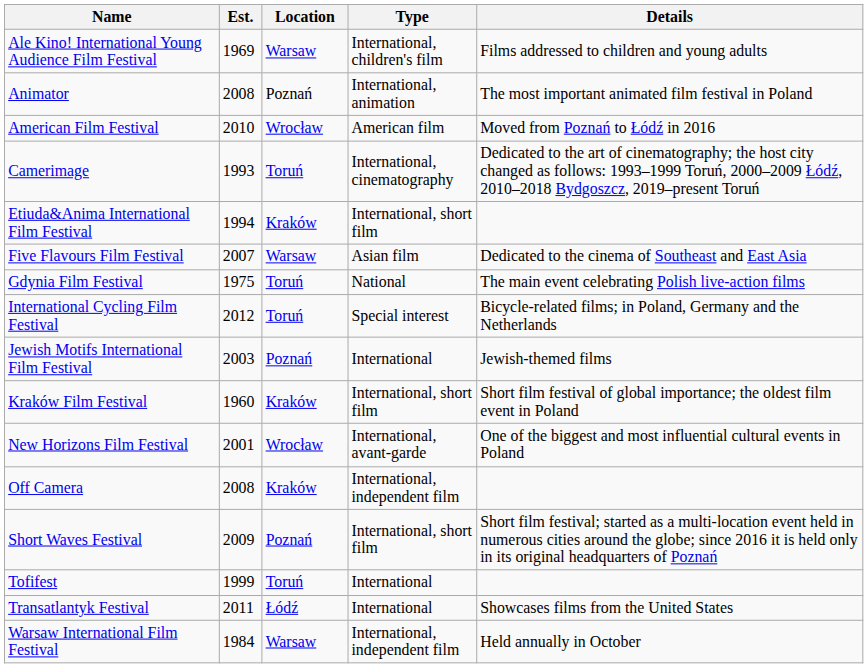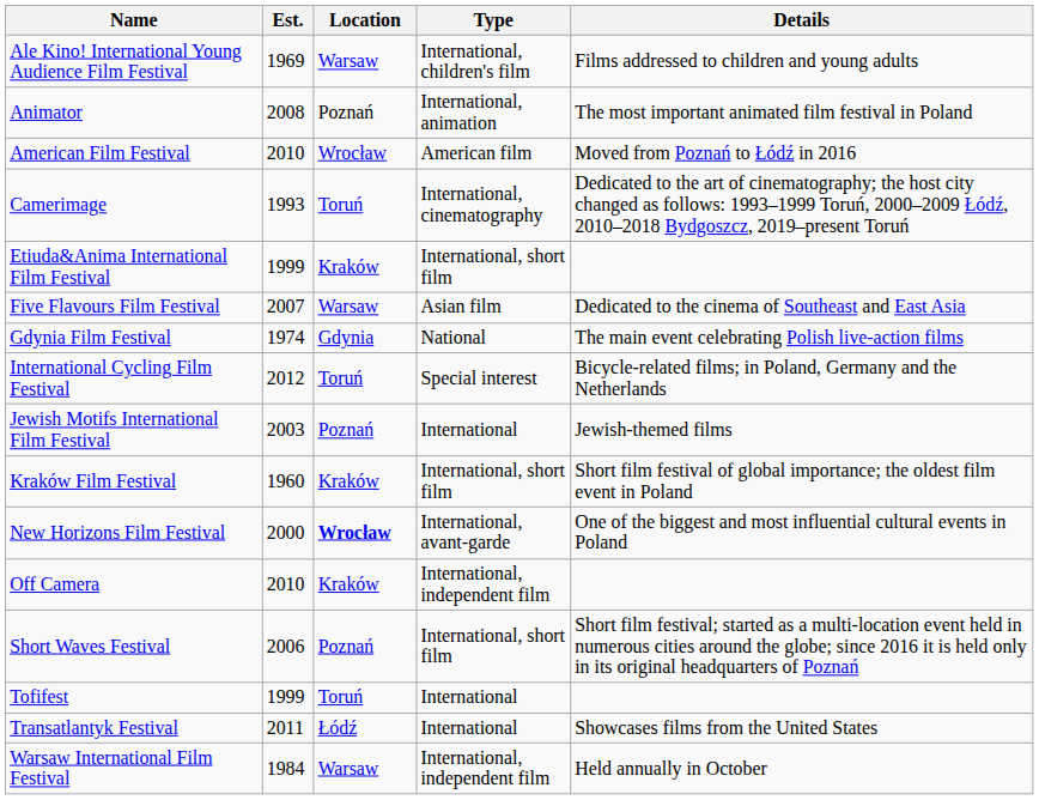Etiuda&Anima International Film Festival | Est.: 1994 -> 1999
Gdynia Film Festival | Est.: 1975 -> 1974
Gdynia Film Festival | Location: Toruń -> Gdynia
New Horizons Film Festival | Est.: 2001 -> 2000
New Horizons Film Festival | Location: normal -> bold
Off Camera | Est.: 2008 -> 2010
Short Waves Festival | Est.: 2009 -> 2006
